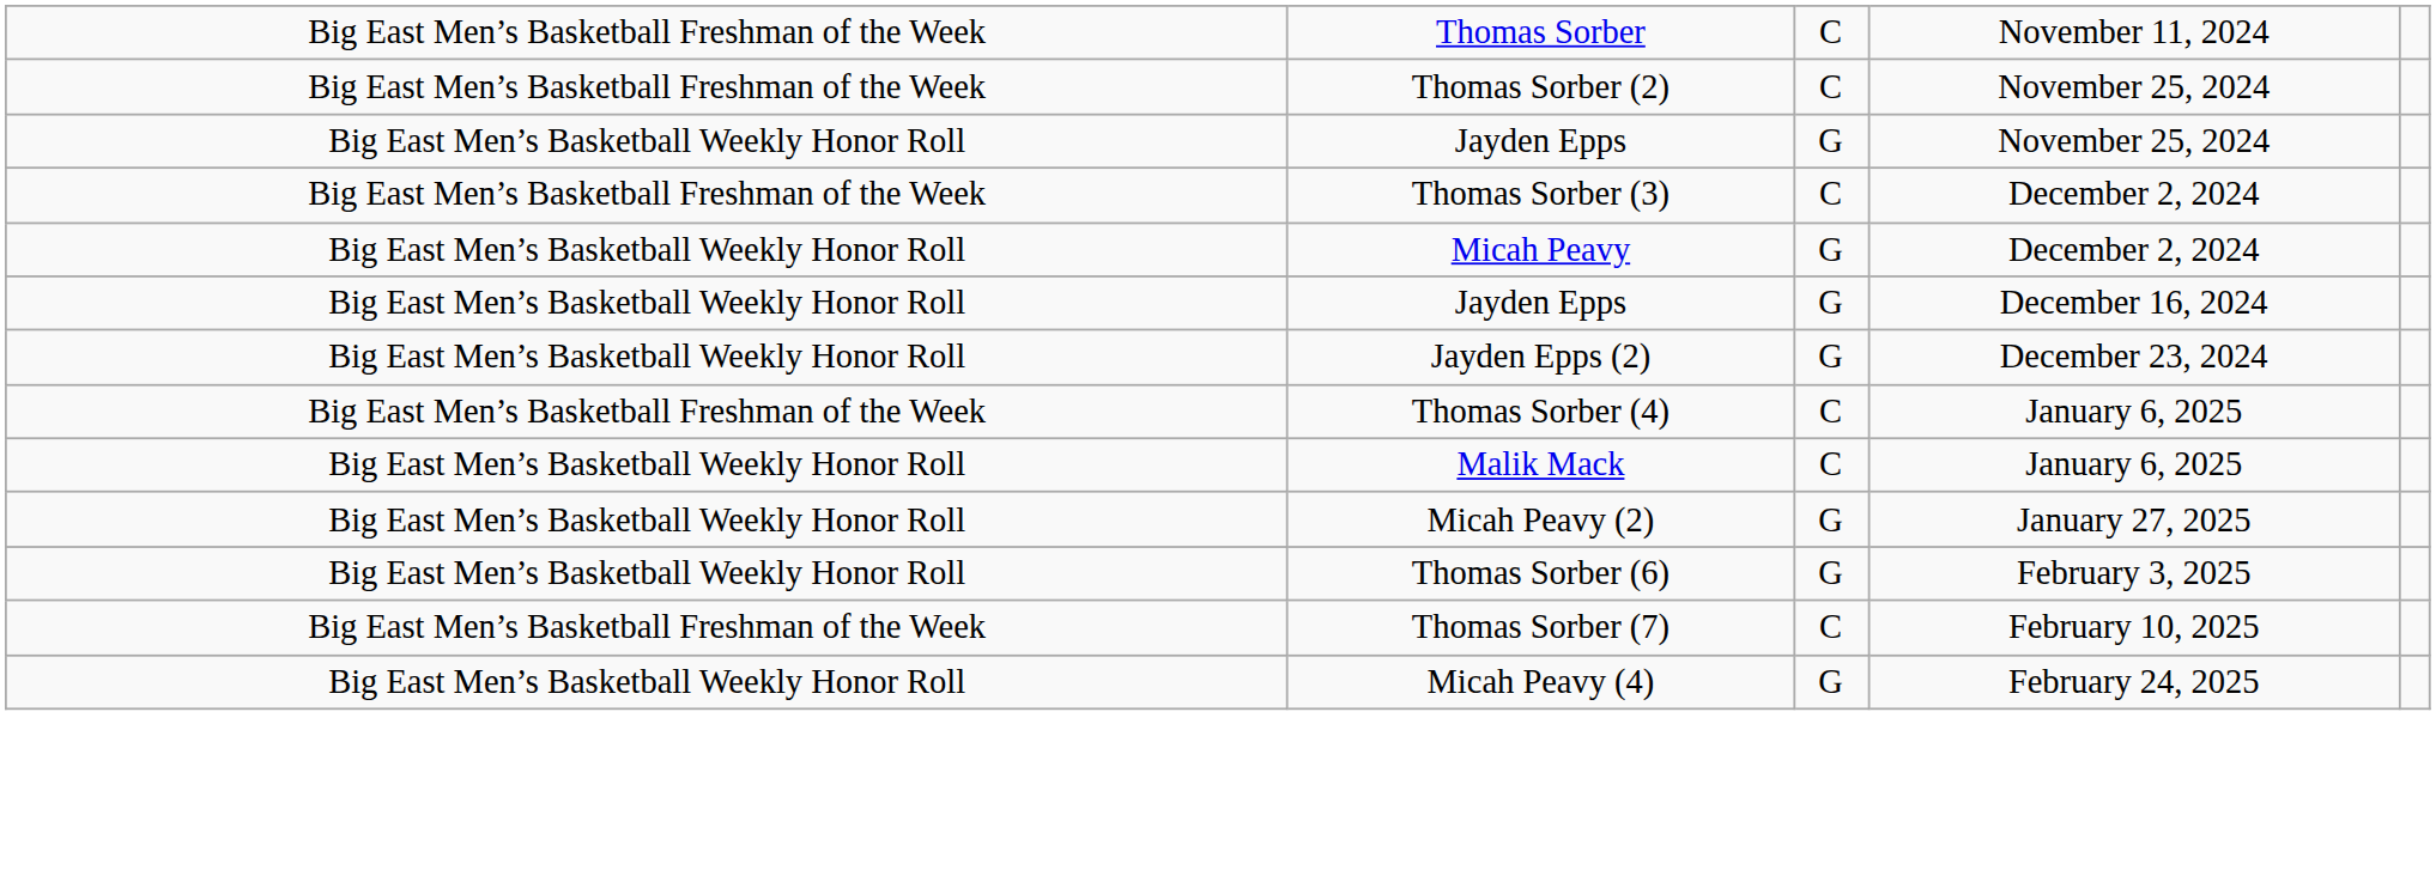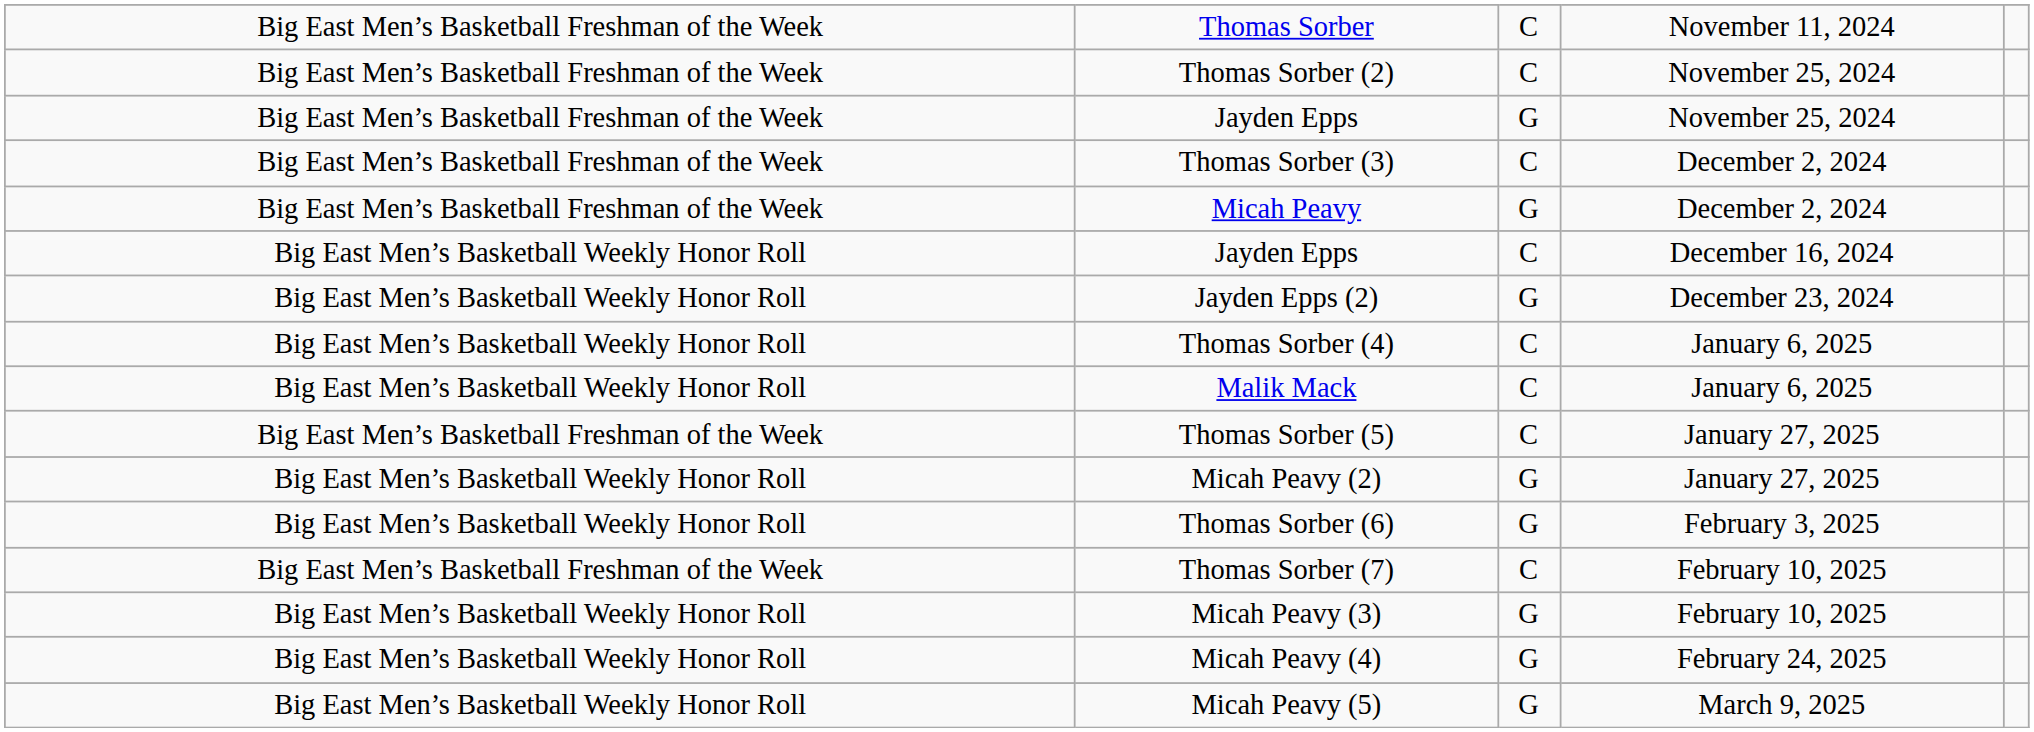Jayden Epps / November 25, 2024 | column 1: Big East Men’s Basketball Weekly Honor Roll -> Big East Men’s Basketball Freshman of the Week
Micah Peavy | column 1: Big East Men’s Basketball Weekly Honor Roll -> Big East Men’s Basketball Freshman of the Week
Jayden Epps / December 16, 2024 | column 3: G -> C
Thomas Sorber (4) | column 1: Big East Men’s Basketball Freshman of the Week -> Big East Men’s Basketball Weekly Honor Roll
+ row: Big East Men’s Basketball Freshman of the Week | Thomas Sorber (5) | C | January 27, 2025
+ row: Big East Men’s Basketball Weekly Honor Roll | Micah Peavy (3) | G | February 10, 2025
+ row: Big East Men’s Basketball Weekly Honor Roll | Micah Peavy (5) | G | March 9, 2025
